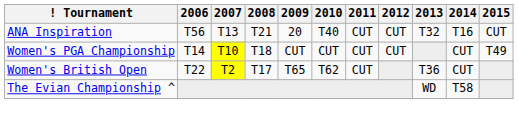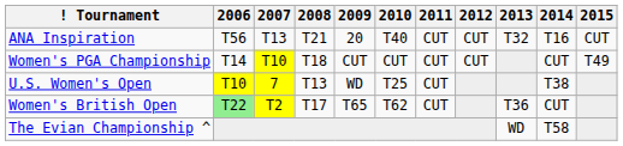+ row: U.S. Women's Open | T10 | 7 | T13 | WD | T25 | CUT | T38
Women's British Open | 2006: no background -> lightgreen background
